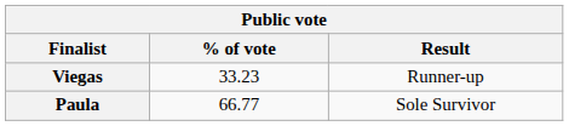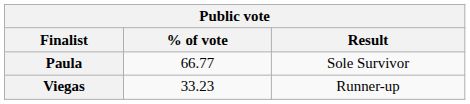rows swapped: Paula <-> Viegas
